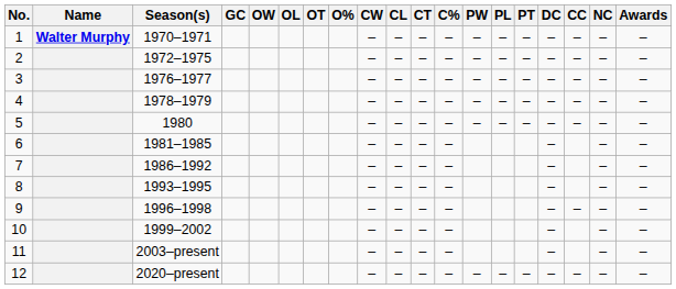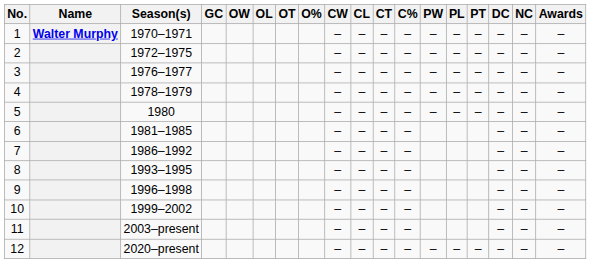- column: CC | – | – | – | – | – | – | –
